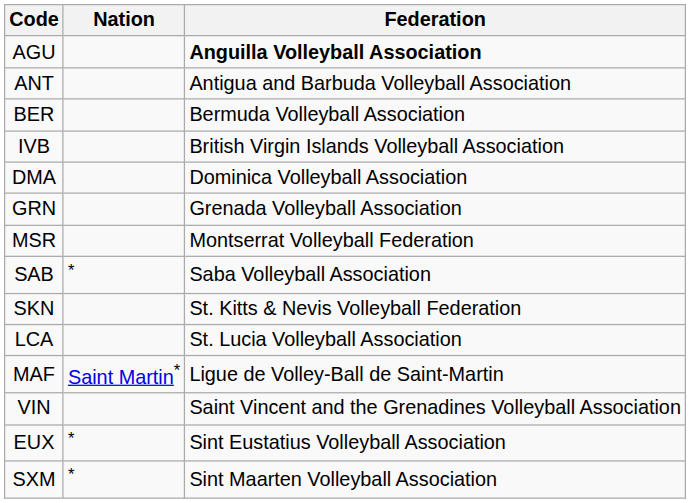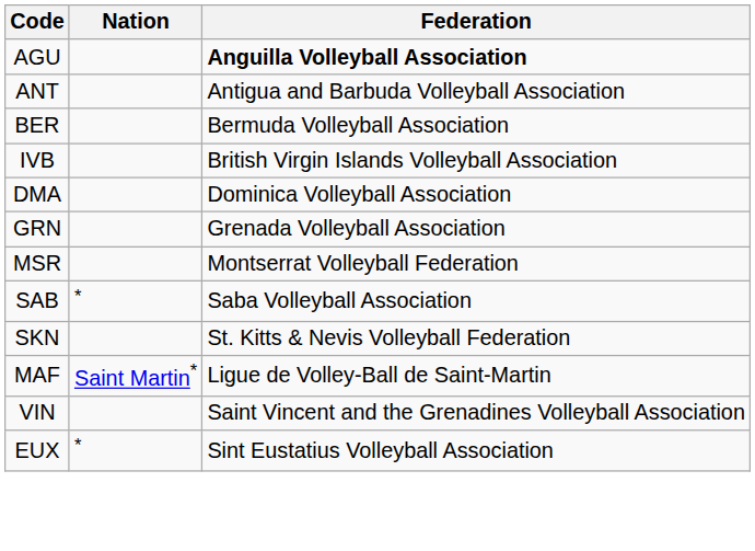- row: LCA | St. Lucia Volleyball Association
- row: SXM | * | Sint Maarten Volleyball Association
